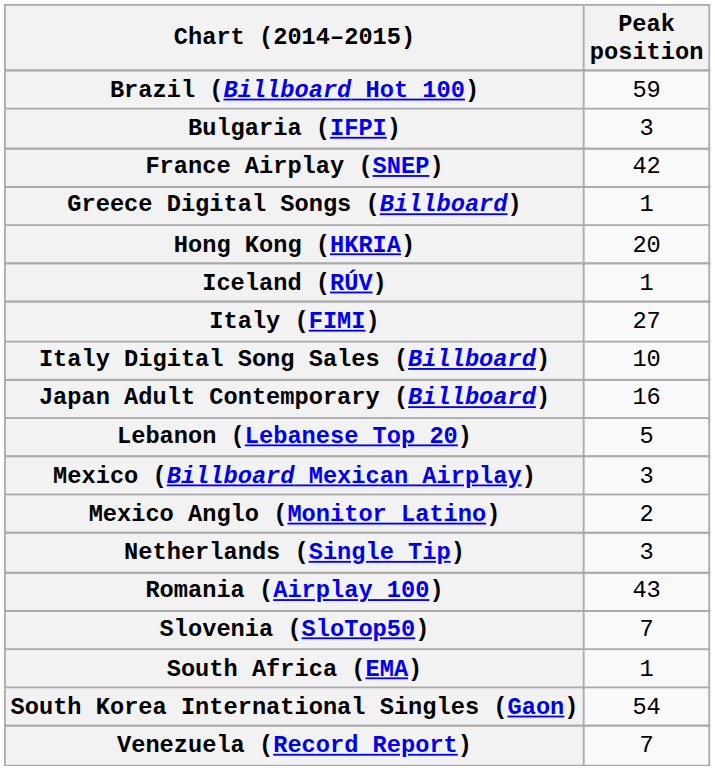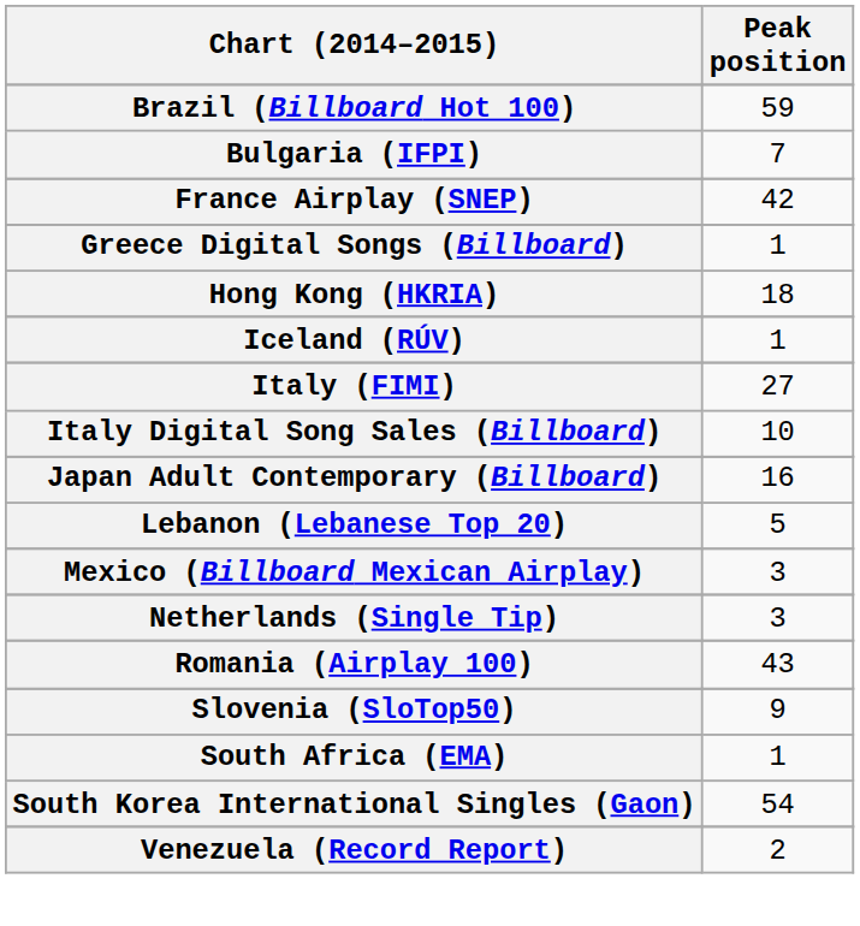Bulgaria (IFPI) | Peak position: 3 -> 7
Hong Kong (HKRIA) | Peak position: 20 -> 18
- row: Mexico Anglo (Monitor Latino) | 2
Slovenia (SloTop50) | Peak position: 7 -> 9
Venezuela (Record Report) | Peak position: 7 -> 2
